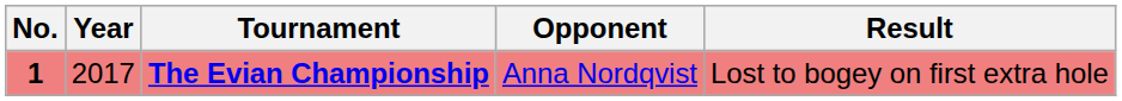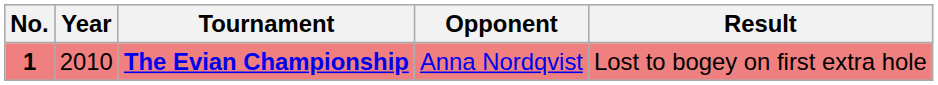The Evian Championship | Year: 2017 -> 2010
